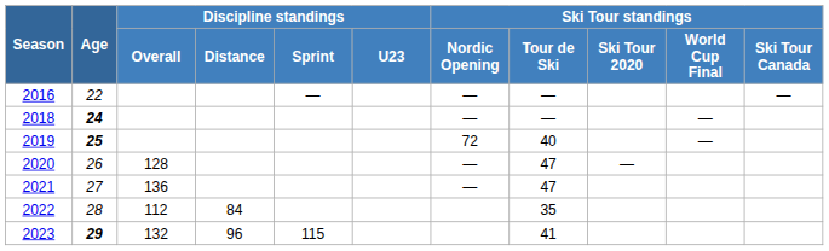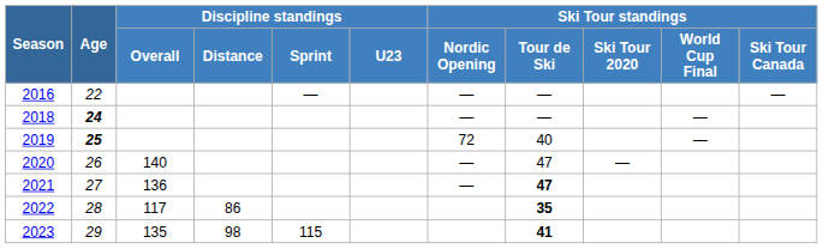2020 | Discipline standings / Overall: 128 -> 140
2021 | Ski Tour standings / Tour de Ski: normal -> bold
2022 | Discipline standings / Overall: 112 -> 117
2022 | Discipline standings / Distance: 84 -> 86
2022 | Ski Tour standings / Tour de Ski: normal -> bold
2023 | Age: bold -> normal
2023 | Discipline standings / Overall: 132 -> 135
2023 | Discipline standings / Distance: 96 -> 98
2023 | Ski Tour standings / Tour de Ski: normal -> bold
